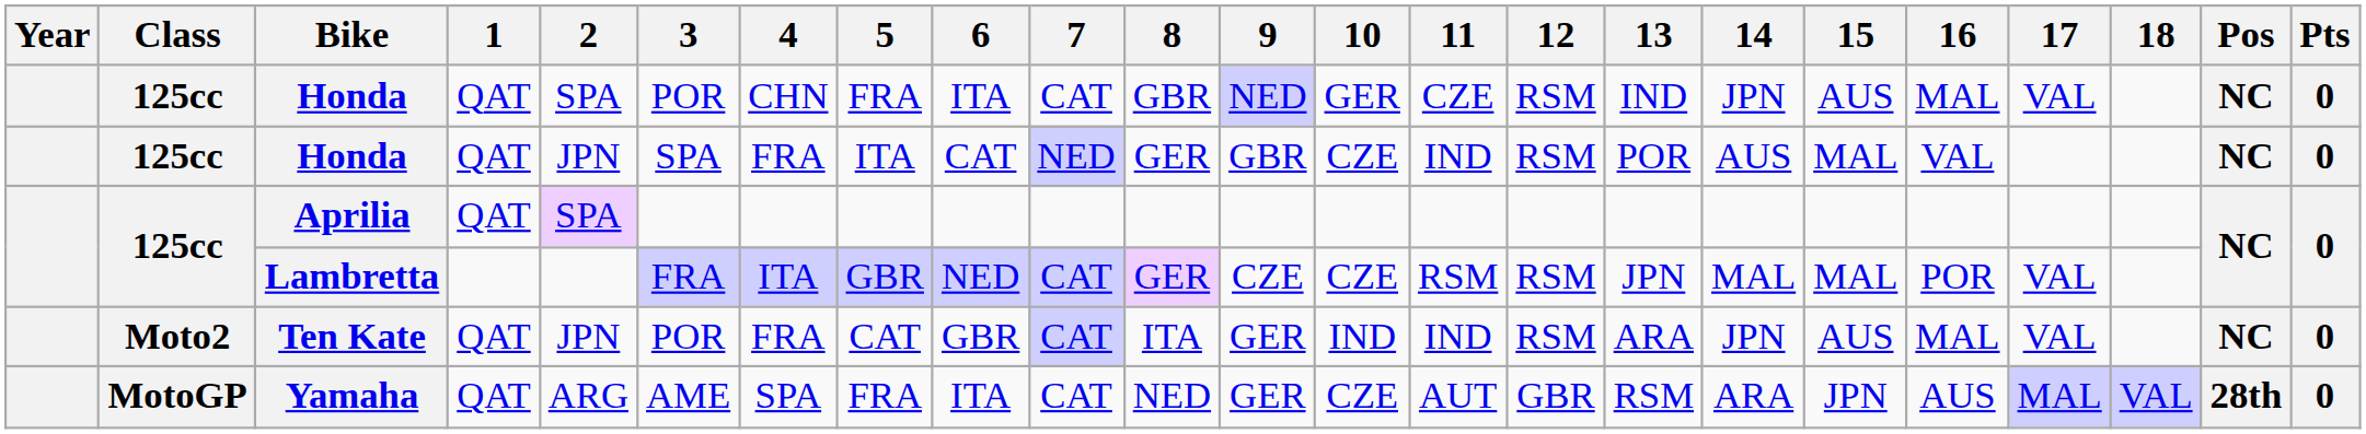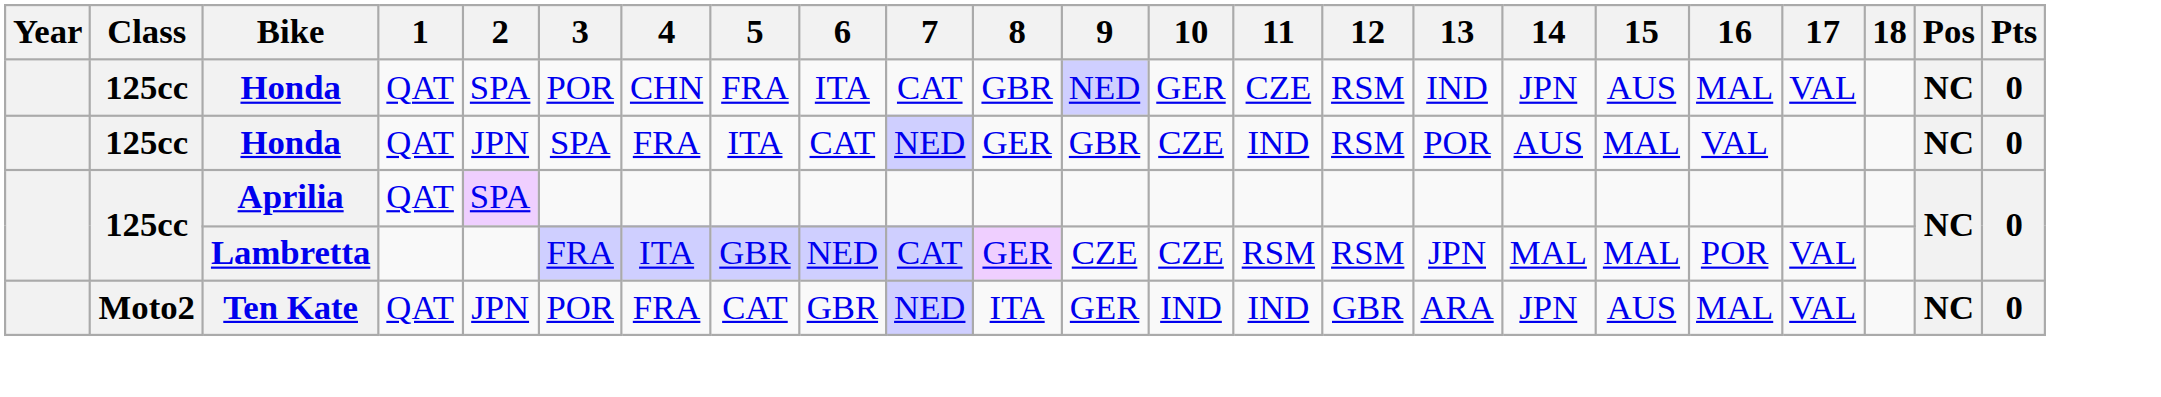Ten Kate | 7: CAT -> NED
Ten Kate | 12: RSM -> GBR
- row: MotoGP | Yamaha | QAT | ARG | AME | SPA | FRA | ITA | CAT | NED | GER | CZE | AUT | GBR | RSM | ARA | JPN | AUS | MAL | VAL | 28th | 0
